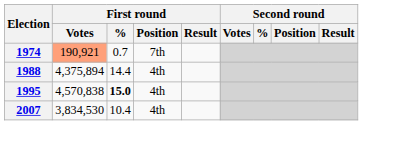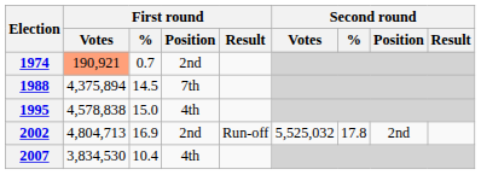1974 | First round / Position: 7th -> 2nd
1988 | First round / %: 14.4 -> 14.5
1988 | First round / Position: 4th -> 7th
1995 | First round / Votes: 4,570,838 -> 4,578,838
1995 | First round / %: bold -> normal
+ row: 2002 | 4,804,713 | 16.9 | 2nd | Run-off | 5,525,032 | 17.8 | 2nd
